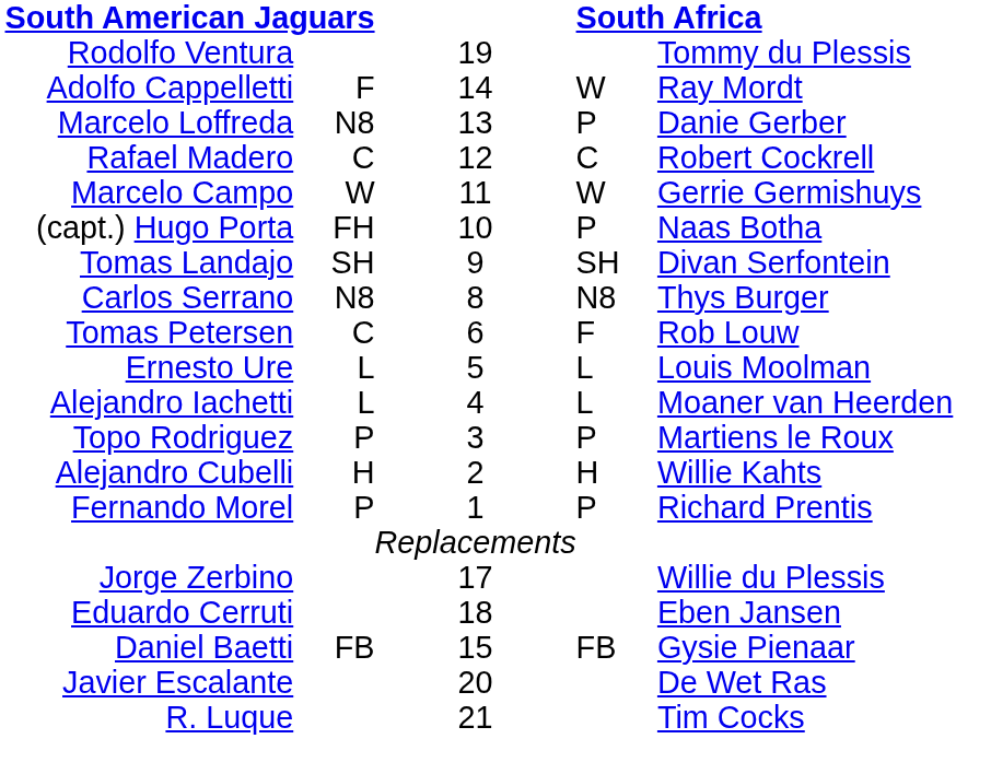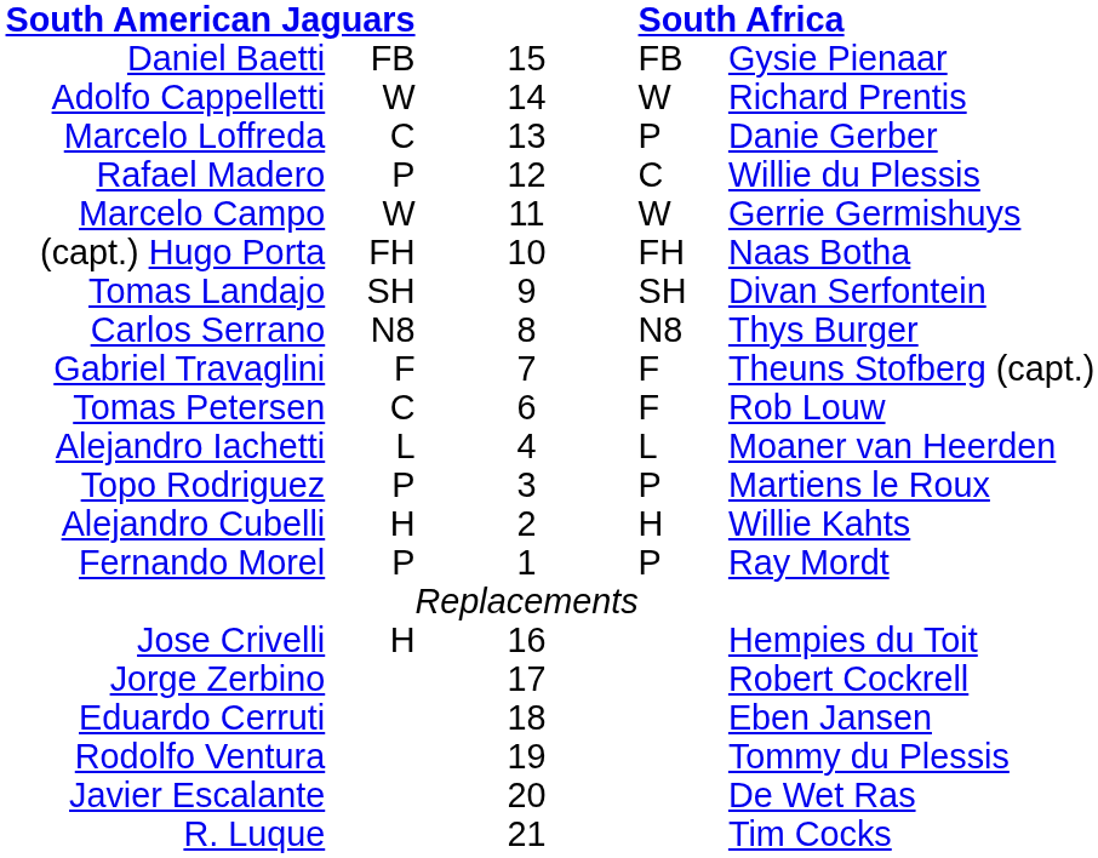rows swapped: Daniel Baetti <-> Rodolfo Ventura
Adolfo Cappelletti | column 2: F -> W
Adolfo Cappelletti | column 5: Ray Mordt -> Richard Prentis
Marcelo Loffreda | column 2: N8 -> C
Rafael Madero | column 2: C -> P
Rafael Madero | column 5: Robert Cockrell -> Willie du Plessis
(capt.) Hugo Porta | column 4: P -> FH
+ row: Gabriel Travaglini | F | 7 | F | Theuns Stofberg (capt.)
- row: Ernesto Ure | L | 5 | L | Louis Moolman
Fernando Morel | column 5: Richard Prentis -> Ray Mordt
+ row: Jose Crivelli | H | 16 | Hempies du Toit
Jorge Zerbino | column 5: Willie du Plessis -> Robert Cockrell
